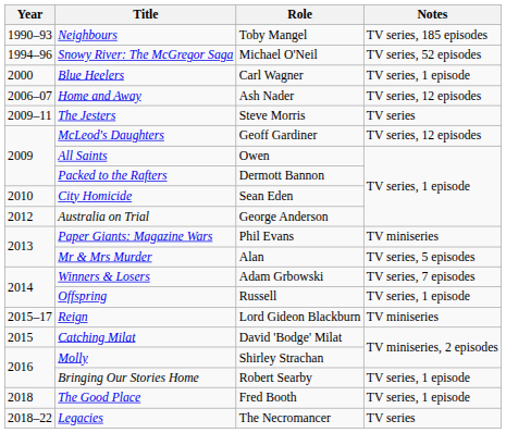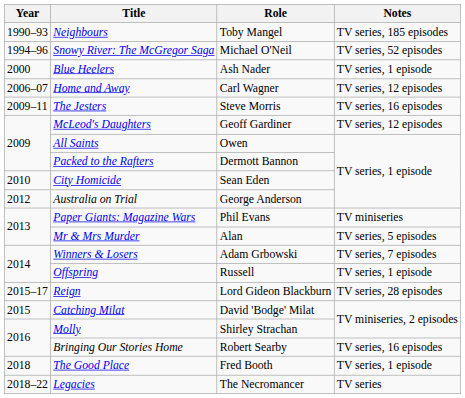Blue Heelers | Role: Carl Wagner -> Ash Nader
Home and Away | Role: Ash Nader -> Carl Wagner
The Jesters | Notes: TV series -> TV series, 16 episodes
Reign | Notes: TV miniseries -> TV series, 28 episodes
Bringing Our Stories Home | Notes: TV series, 1 episode -> TV series, 16 episodes
